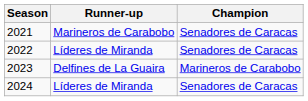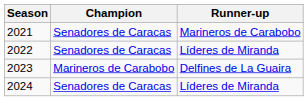columns swapped: Champion <-> Runner-up
